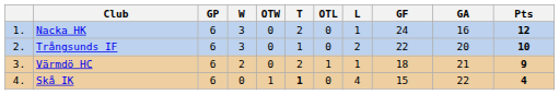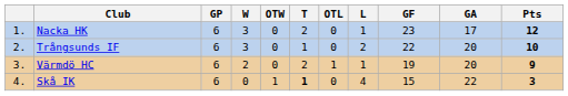Nacka HK | GF: 24 -> 23
Nacka HK | GA: 16 -> 17
Värmdö HC | GF: 18 -> 19
Värmdö HC | GA: 21 -> 20
Skå IK | Pts: 4 -> 3
